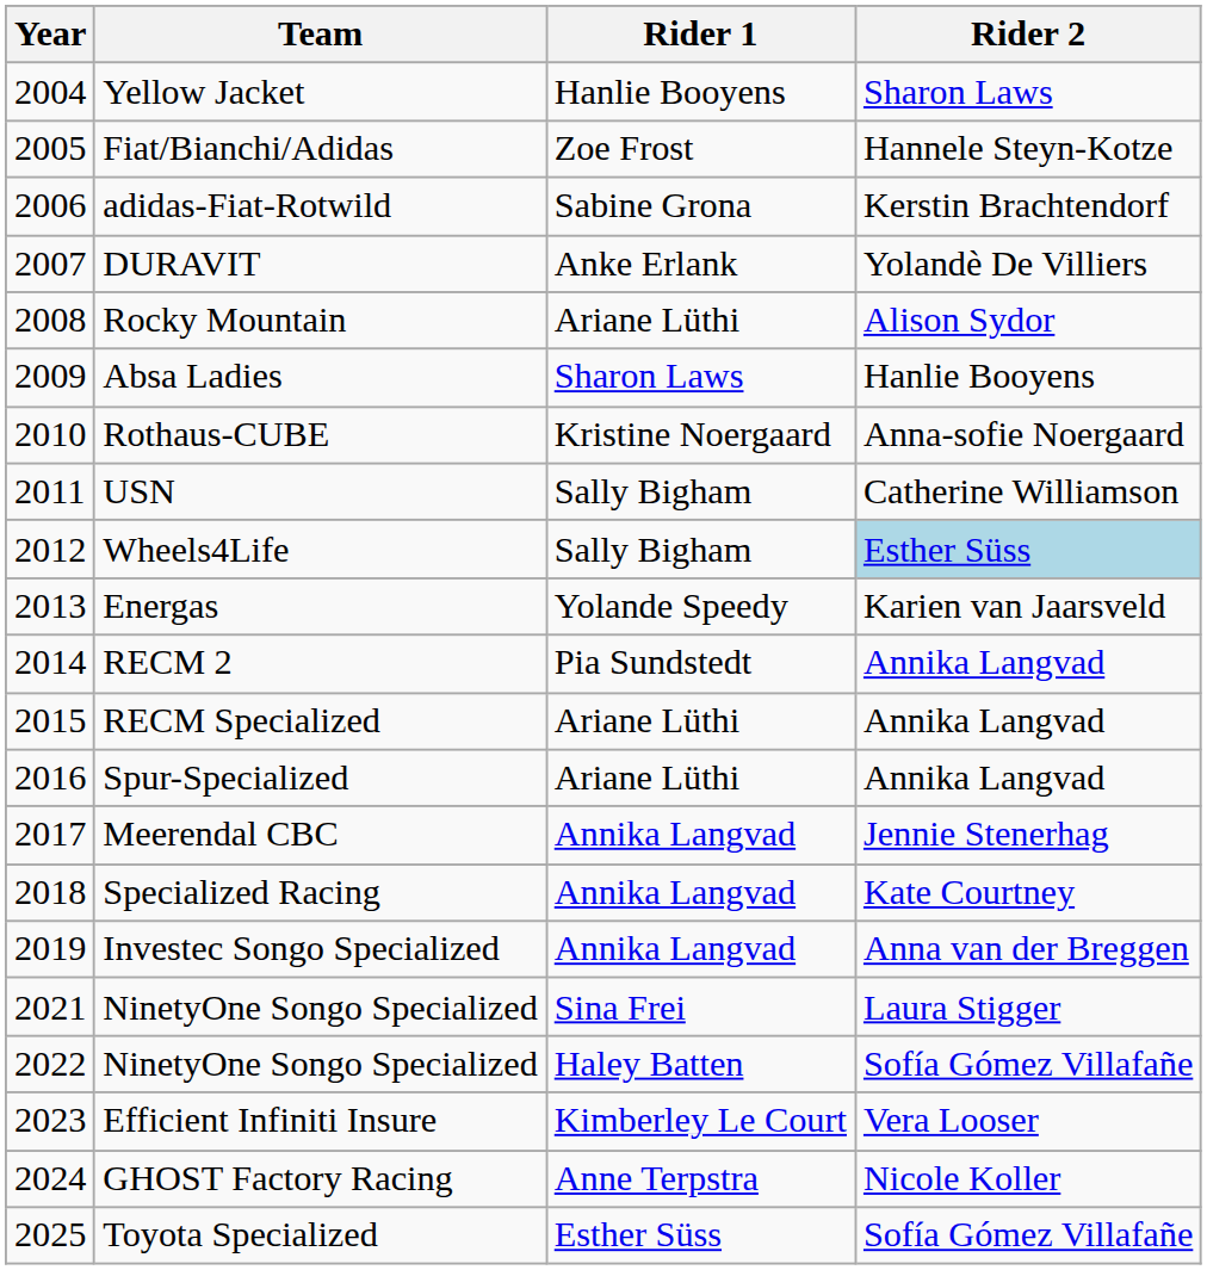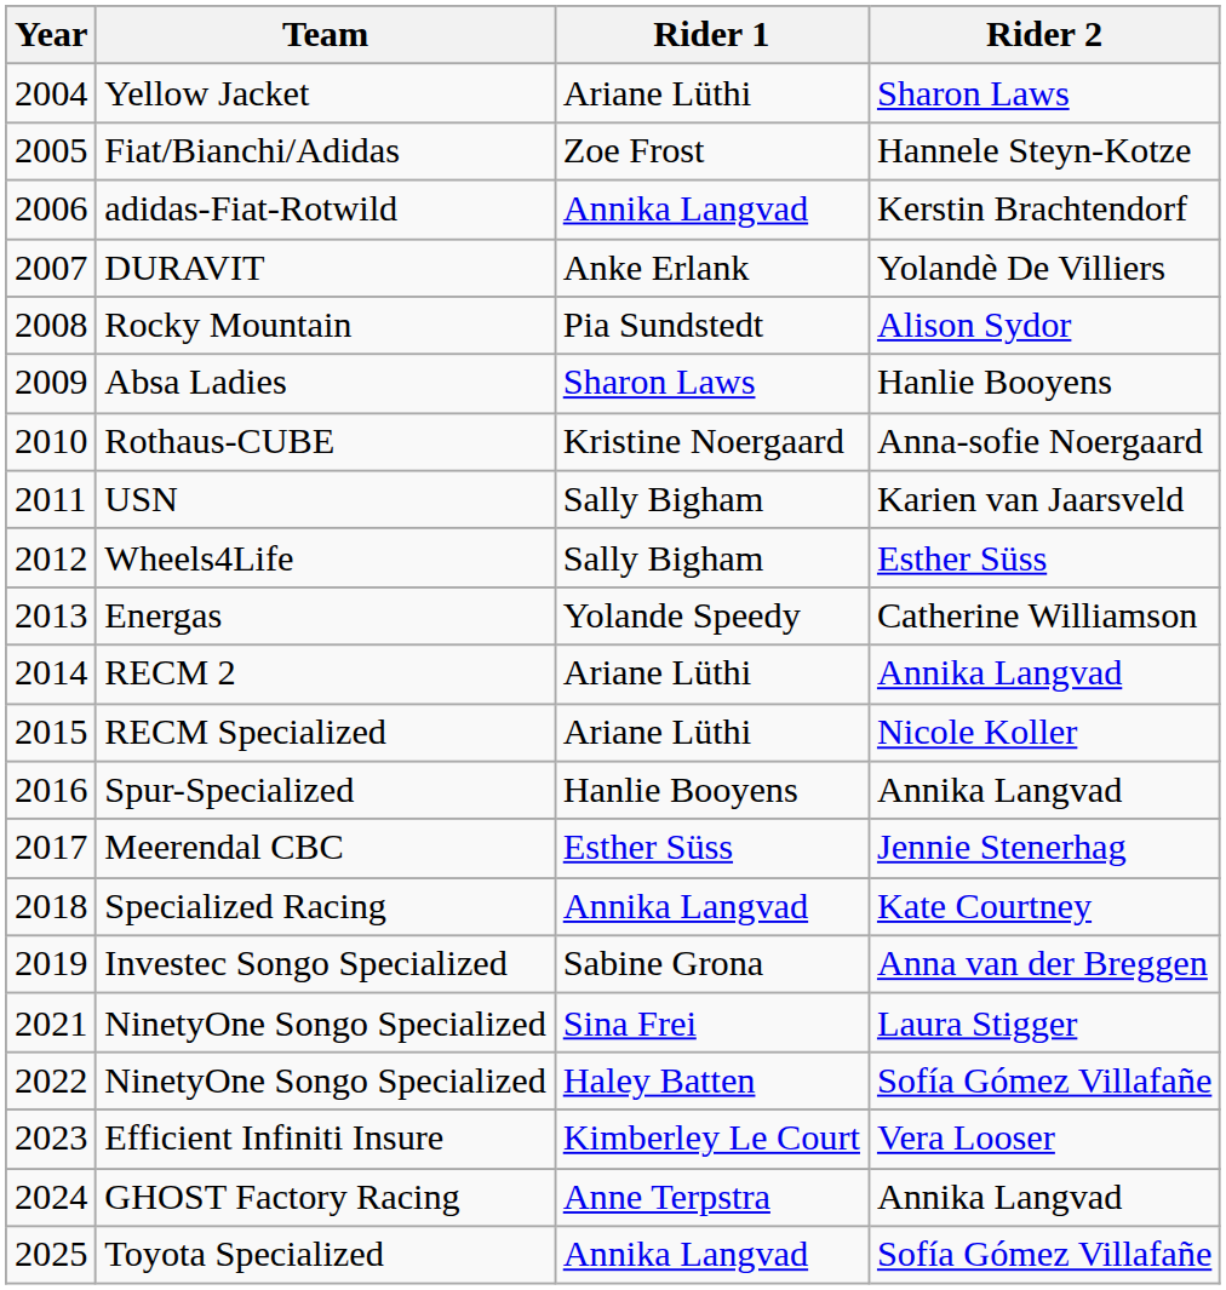Yellow Jacket | Rider 1: Hanlie Booyens -> Ariane Lüthi
adidas-Fiat-Rotwild | Rider 1: Sabine Grona -> Annika Langvad
Rocky Mountain | Rider 1: Ariane Lüthi -> Pia Sundstedt
USN | Rider 2: Catherine Williamson -> Karien van Jaarsveld
Wheels4Life | Rider 2: lightblue background -> no background
Energas | Rider 2: Karien van Jaarsveld -> Catherine Williamson
RECM 2 | Rider 1: Pia Sundstedt -> Ariane Lüthi
RECM Specialized | Rider 2: Annika Langvad -> Nicole Koller
Spur-Specialized | Rider 1: Ariane Lüthi -> Hanlie Booyens
Meerendal CBC | Rider 1: Annika Langvad -> Esther Süss
Investec Songo Specialized | Rider 1: Annika Langvad -> Sabine Grona
GHOST Factory Racing | Rider 2: Nicole Koller -> Annika Langvad
Toyota Specialized | Rider 1: Esther Süss -> Annika Langvad
